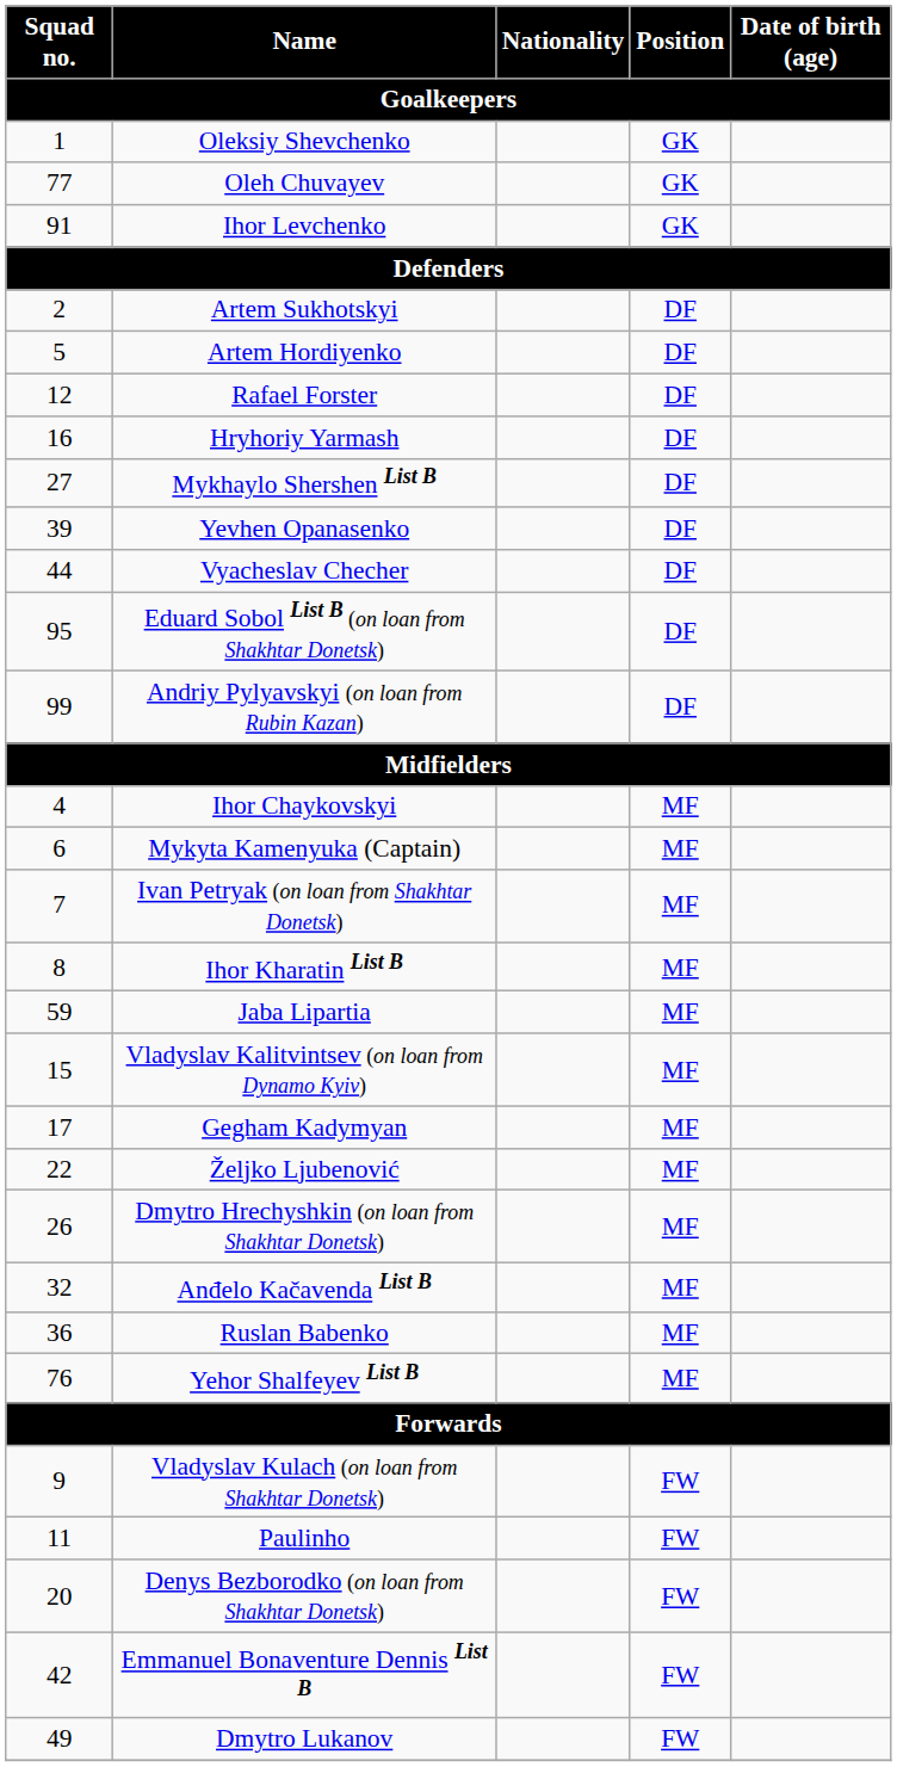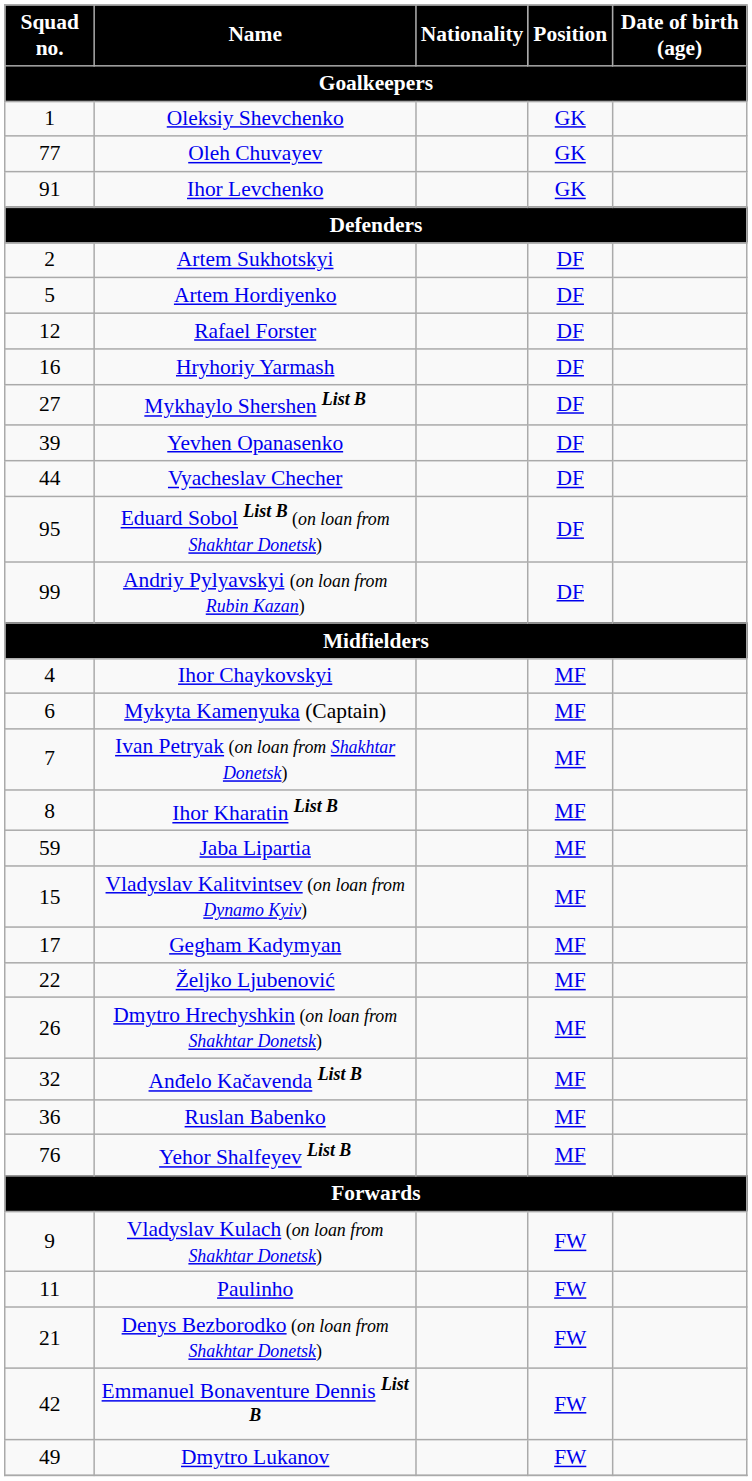Denys Bezborodko (on loan from Shakhtar Donetsk) | Squad no. / Goalkeepers: 20 -> 21
